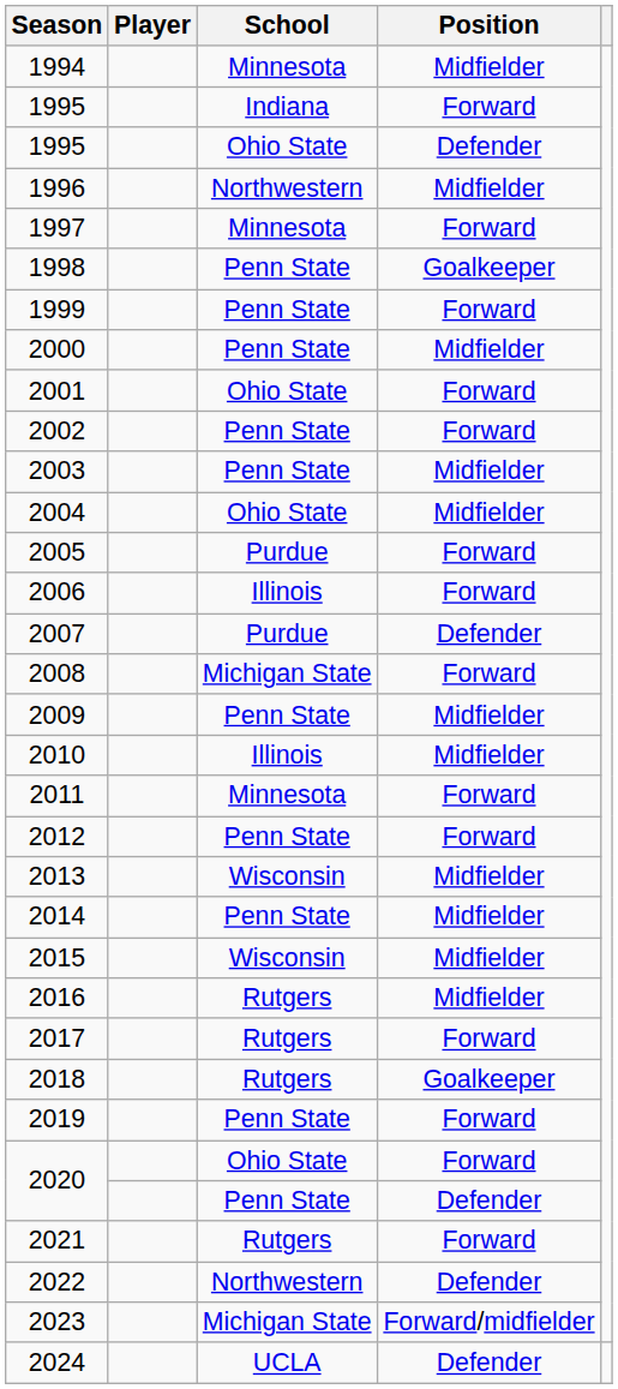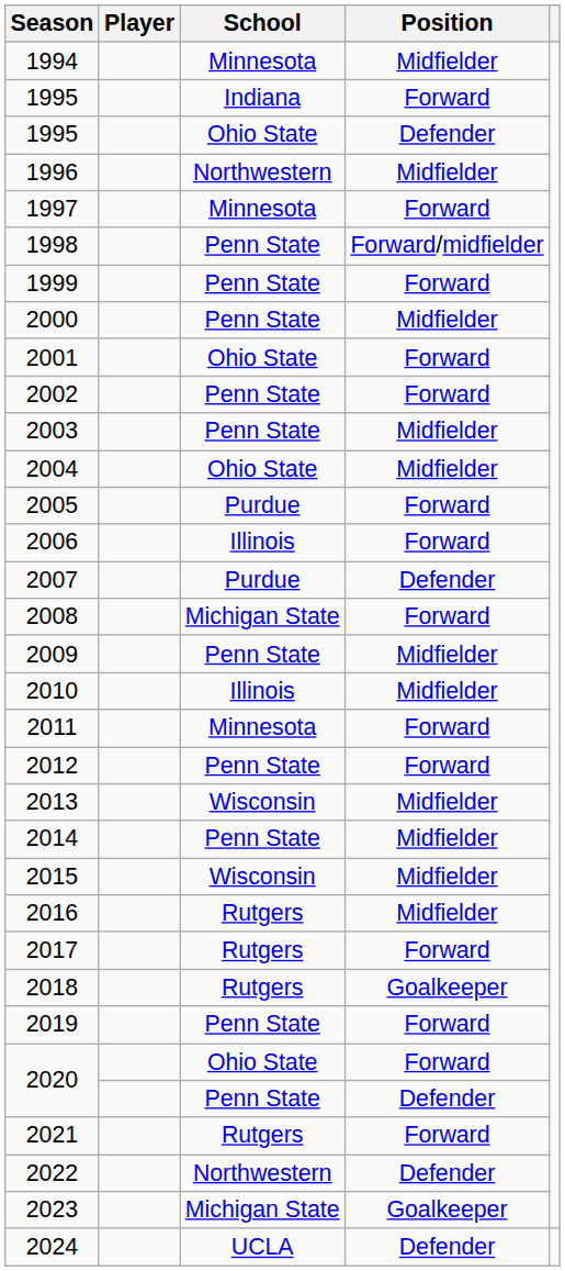1998 | Position: Goalkeeper -> Forward/midfielder
2023 | Position: Forward/midfielder -> Goalkeeper
